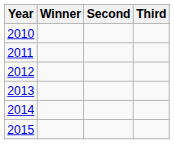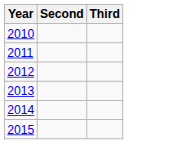- column: Winner
